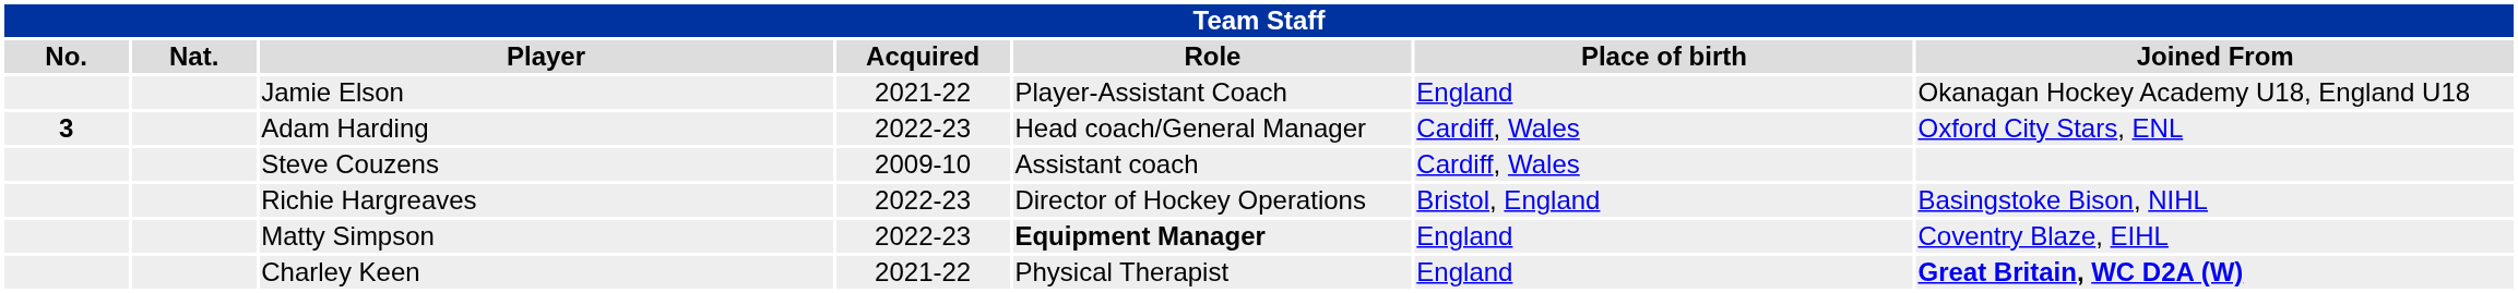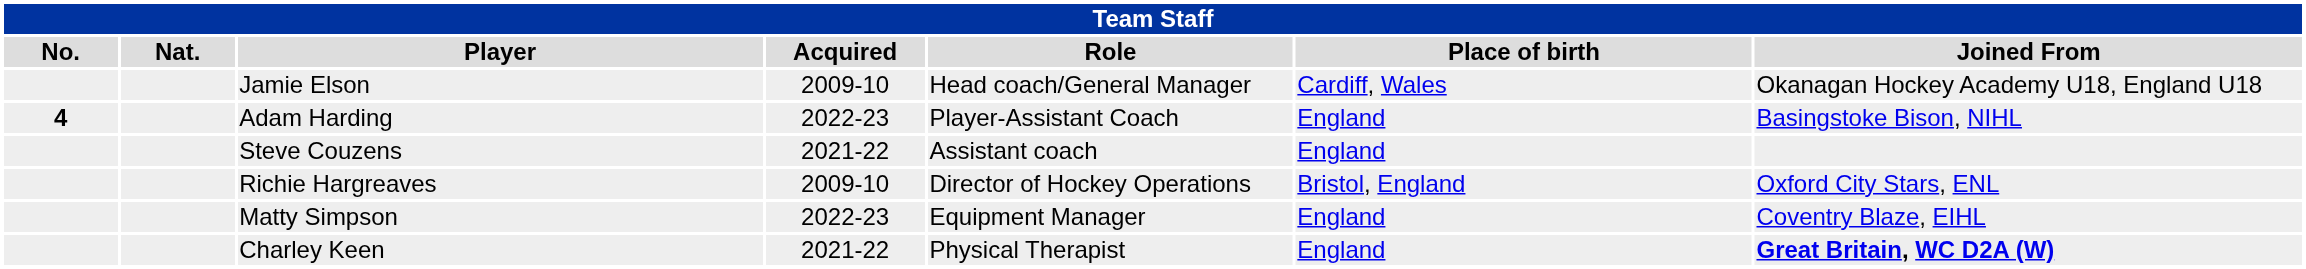Jamie Elson | Acquired: 2021-22 -> 2009-10
Jamie Elson | Role: Player-Assistant Coach -> Head coach/General Manager
Jamie Elson | Place of birth: England -> Cardiff, Wales
Adam Harding | No.: 3 -> 4
Adam Harding | Role: Head coach/General Manager -> Player-Assistant Coach
Adam Harding | Place of birth: Cardiff, Wales -> England
Adam Harding | Joined From: Oxford City Stars, ENL -> Basingstoke Bison, NIHL
Steve Couzens | Acquired: 2009-10 -> 2021-22
Steve Couzens | Place of birth: Cardiff, Wales -> England
Richie Hargreaves | Acquired: 2022-23 -> 2009-10
Richie Hargreaves | Joined From: Basingstoke Bison, NIHL -> Oxford City Stars, ENL
Matty Simpson | Role: bold -> normal
